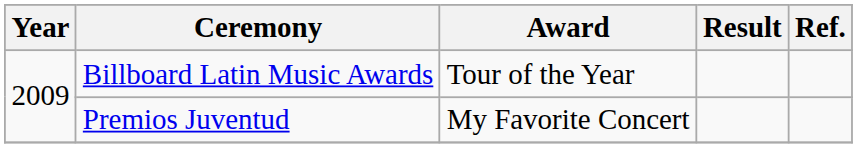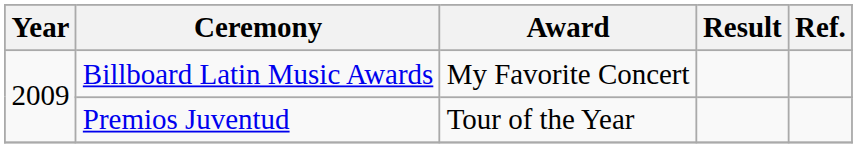Billboard Latin Music Awards | Award: Tour of the Year -> My Favorite Concert
Premios Juventud | Award: My Favorite Concert -> Tour of the Year
